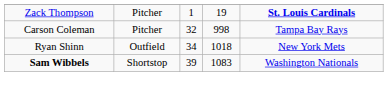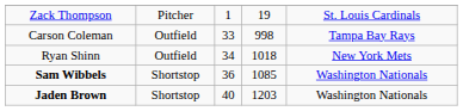Zack Thompson | column 5: bold -> normal
Carson Coleman | column 2: Pitcher -> Outfield
Carson Coleman | column 3: 32 -> 33
Sam Wibbels | column 3: 39 -> 36
Sam Wibbels | column 4: 1083 -> 1085
+ row: Jaden Brown | Shortstop | 40 | 1203 | Washington Nationals
